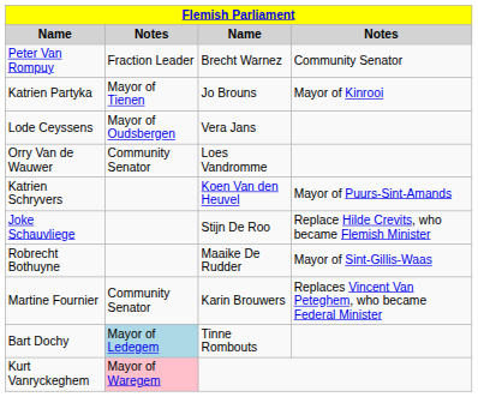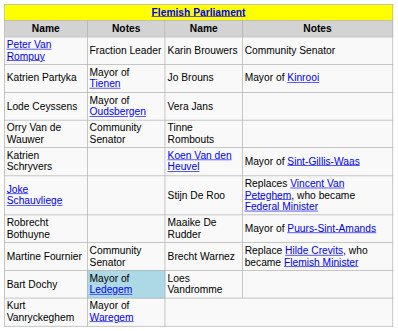Peter Van Rompuy | column 3: Brecht Warnez -> Karin Brouwers
Orry Van de Wauwer | column 3: Loes Vandromme -> Tinne Rombouts
Katrien Schryvers | column 4: Mayor of Puurs-Sint-Amands -> Mayor of Sint-Gillis-Waas
Joke Schauvliege | column 4: Replace Hilde Crevits, who became Flemish Minister -> Replaces Vincent Van Peteghem, who became Federal Minister
Robrecht Bothuyne | column 4: Mayor of Sint-Gillis-Waas -> Mayor of Puurs-Sint-Amands
Martine Fournier | column 3: Karin Brouwers -> Brecht Warnez
Martine Fournier | column 4: Replaces Vincent Van Peteghem, who became Federal Minister -> Replace Hilde Crevits, who became Flemish Minister
Bart Dochy | column 3: Tinne Rombouts -> Loes Vandromme
Kurt Vanryckeghem | column 2: pink background -> no background
